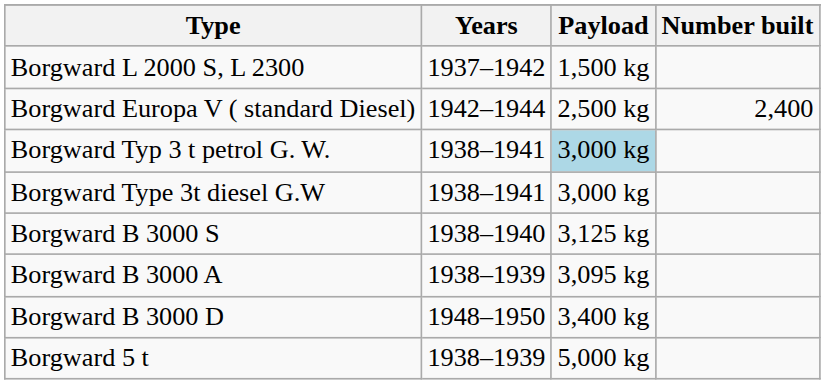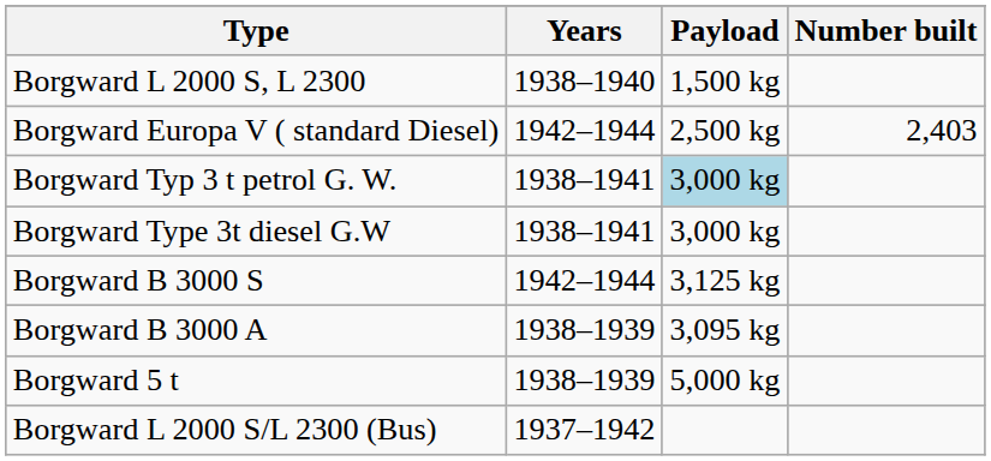Borgward L 2000 S, L 2300 | Years: 1937–1942 -> 1938–1940
Borgward Europa V ( standard Diesel) | Number built: 2,400 -> 2,403
Borgward B 3000 S | Years: 1938–1940 -> 1942–1944
- row: Borgward B 3000 D | 1948–1950 | 3,400 kg
+ row: Borgward L 2000 S/L 2300 (Bus) | 1937–1942
